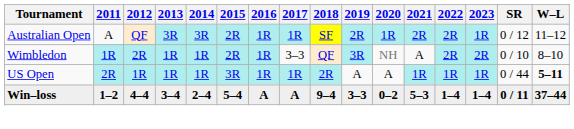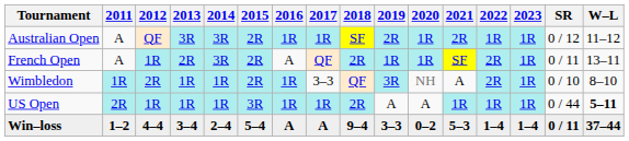Australian Open | 2022: 2R -> 1R
+ row: French Open | A | 1R | 2R | 3R | 2R | A | QF | 2R | 1R | 1R | SF | 2R | 1R | 0 / 11 | 13–11
Wimbledon | 2023: 2R -> 1R
